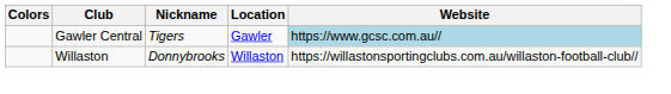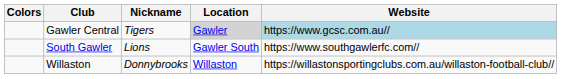Gawler Central | Location: no background -> lightgrey background
+ row: South Gawler | Lions | Gawler South | https://www.southgawlerfc.com//
